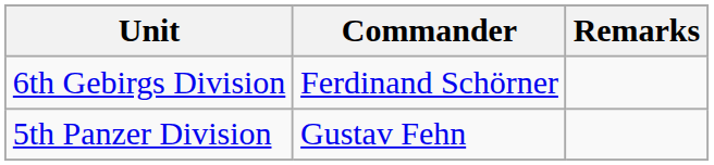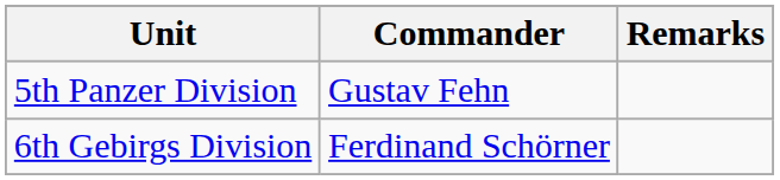rows swapped: 5th Panzer Division <-> 6th Gebirgs Division
